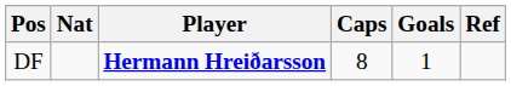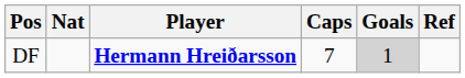DF | Caps: 8 -> 7
DF | Goals: no background -> lightgrey background
